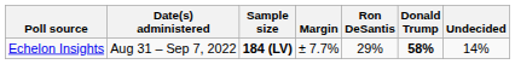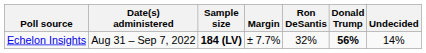Echelon Insights | Ron DeSantis: 29% -> 32%
Echelon Insights | Donald Trump: 58% -> 56%
